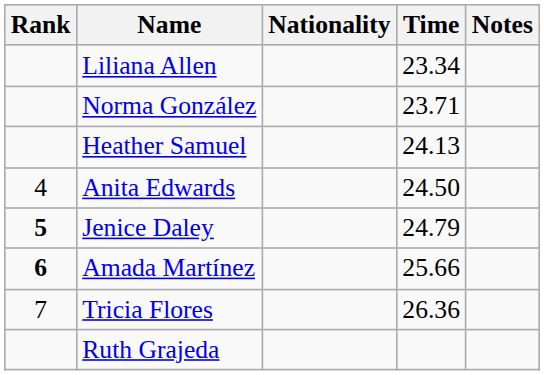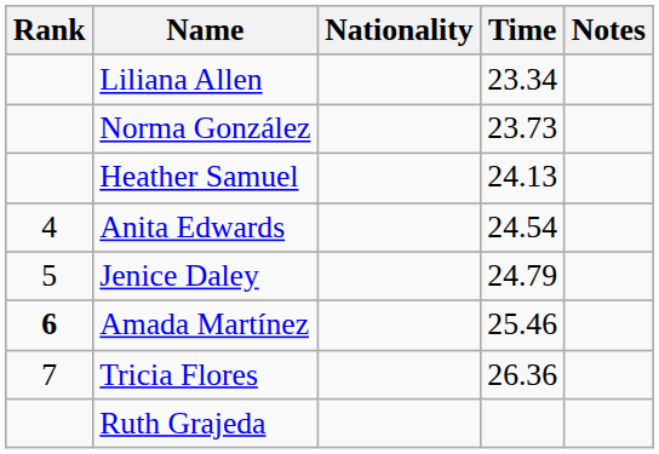Norma González | Time: 23.71 -> 23.73
Anita Edwards | Time: 24.50 -> 24.54
Jenice Daley | Rank: bold -> normal
Amada Martínez | Time: 25.66 -> 25.46
